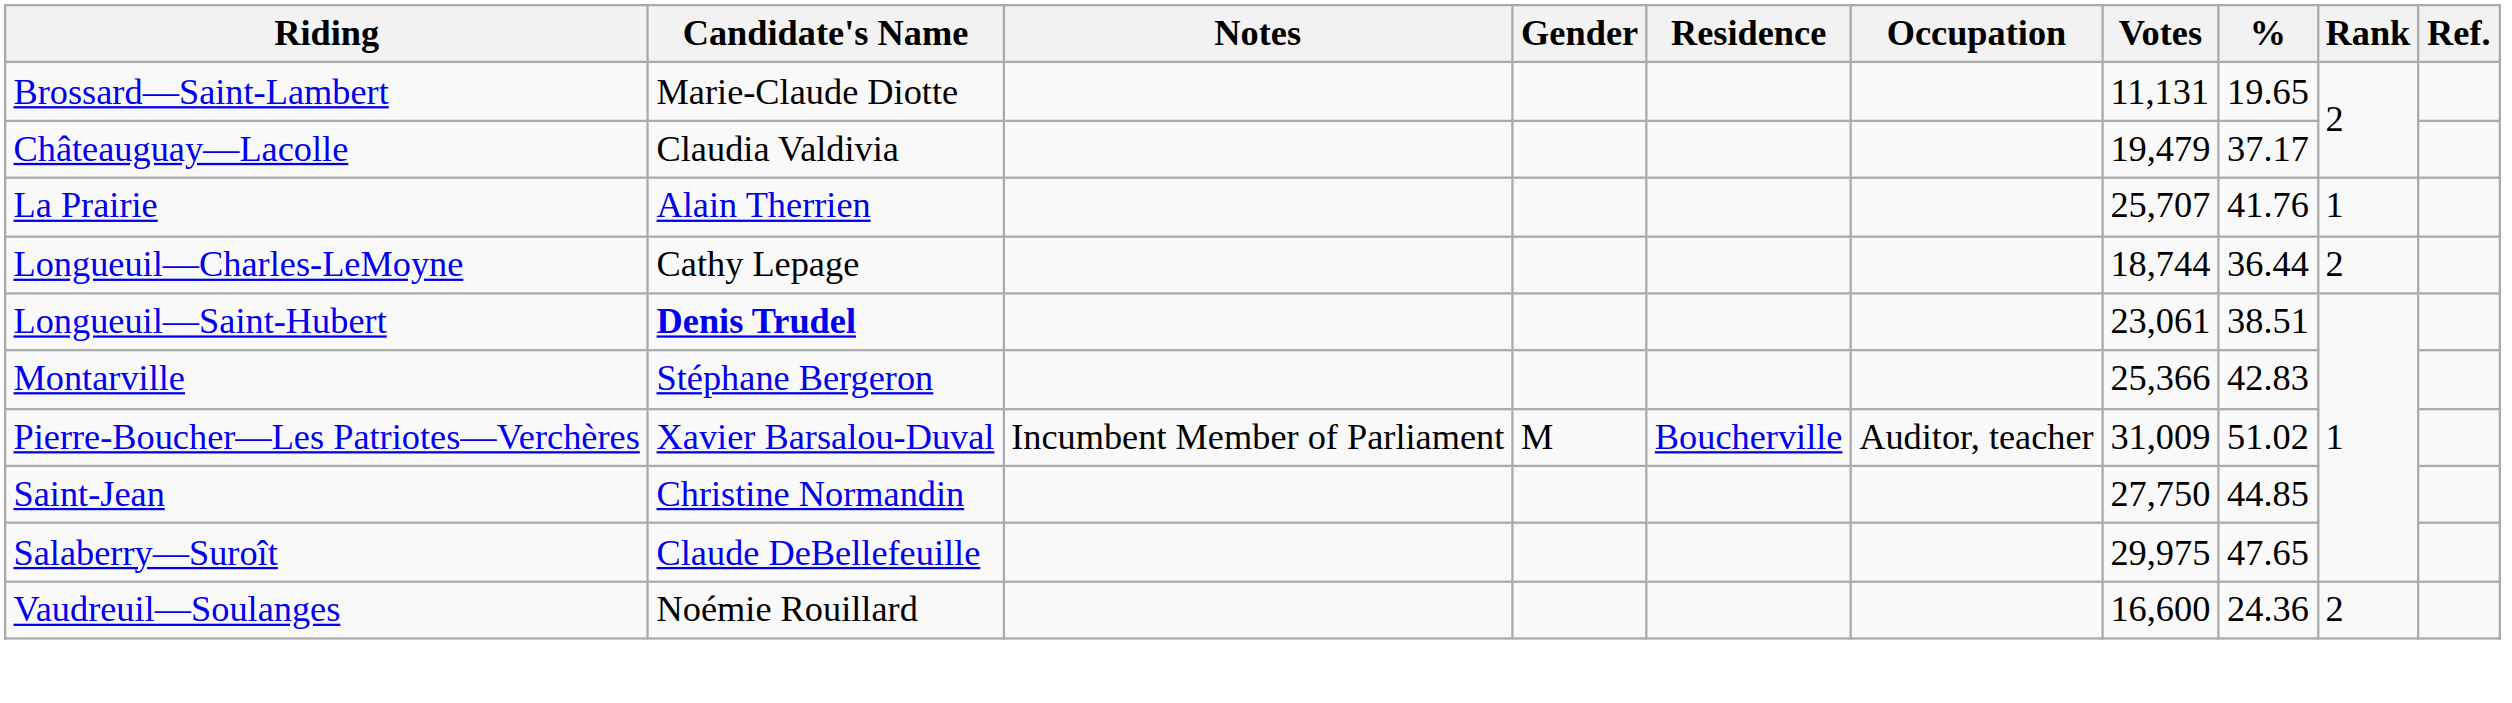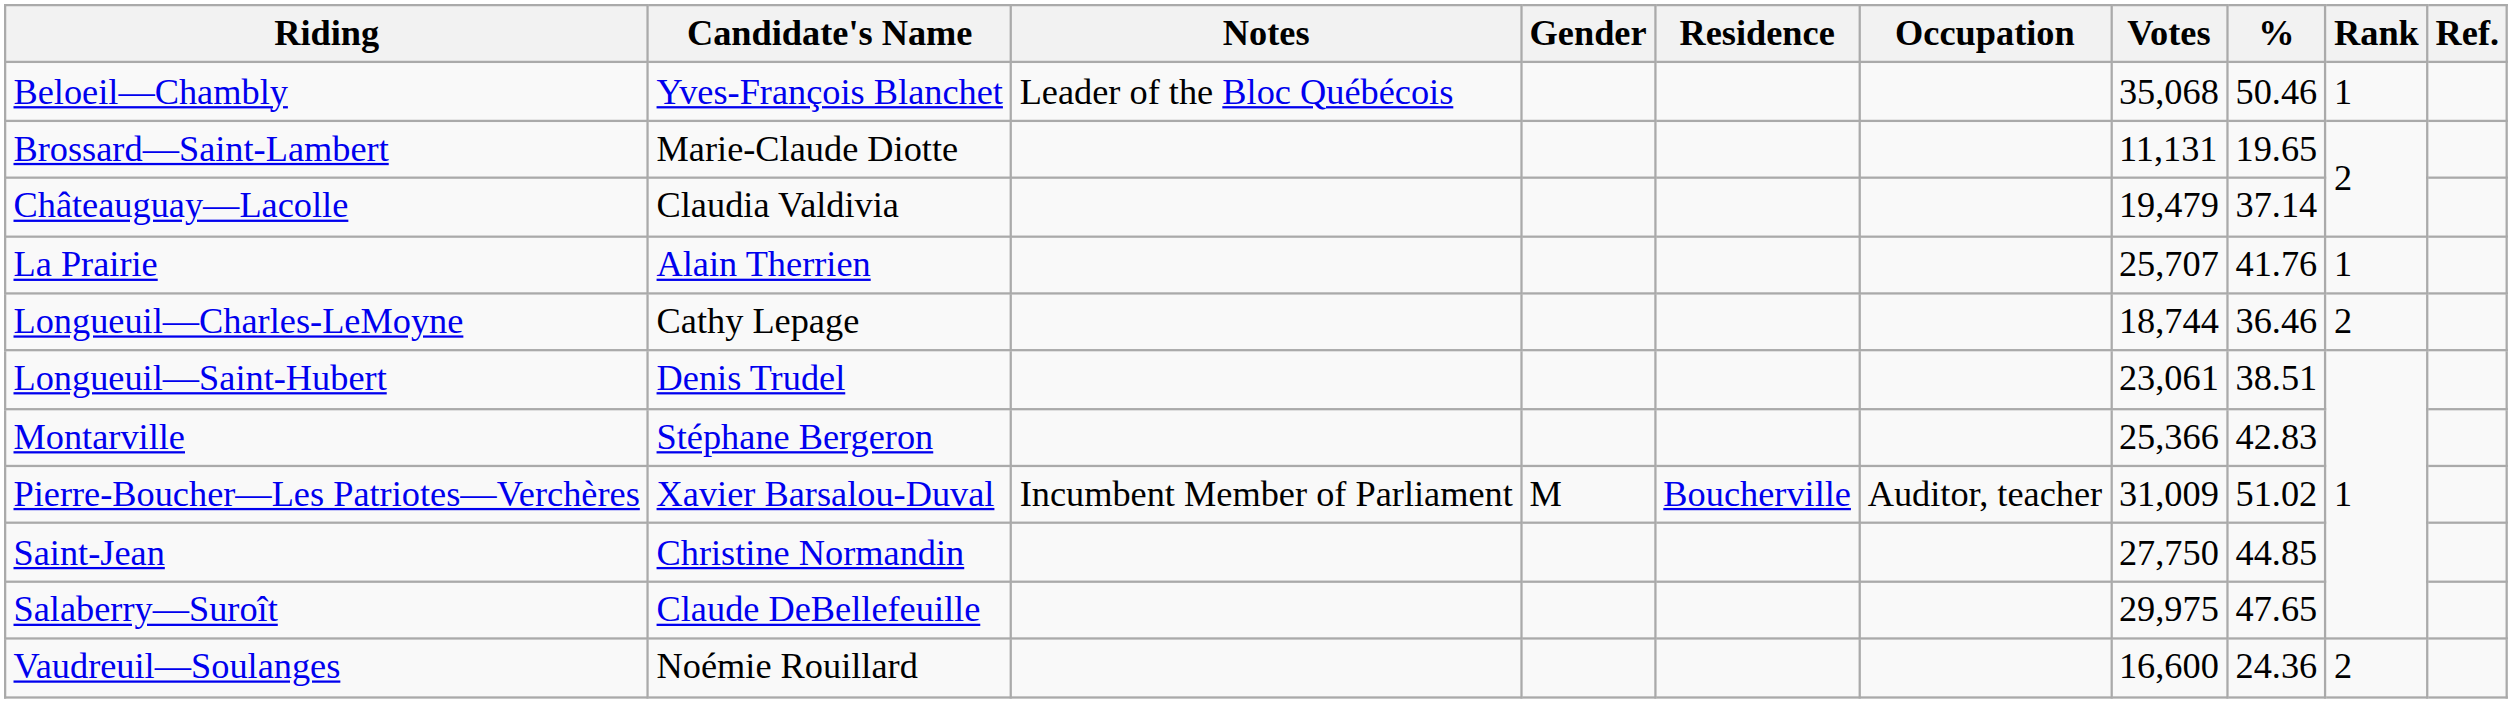+ row: Beloeil—Chambly | Yves-François Blanchet | Leader of the Bloc Québécois | 35,068 | 50.46 | 1
Châteauguay—Lacolle | %: 37.17 -> 37.14
Longueuil—Charles-LeMoyne | %: 36.44 -> 36.46
Longueuil—Saint-Hubert | Candidate's Name: bold -> normal
